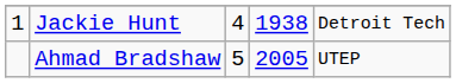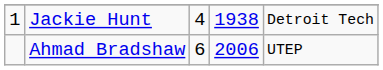Ahmad Bradshaw | column 3: 5 -> 6
Ahmad Bradshaw | column 4: 2005 -> 2006
